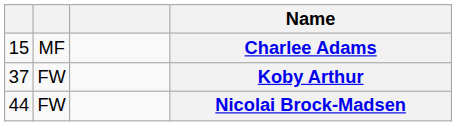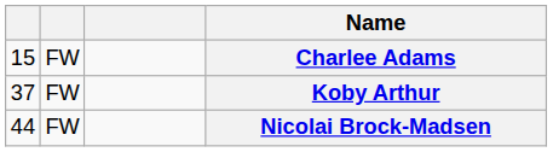Charlee Adams | column 2: MF -> FW
